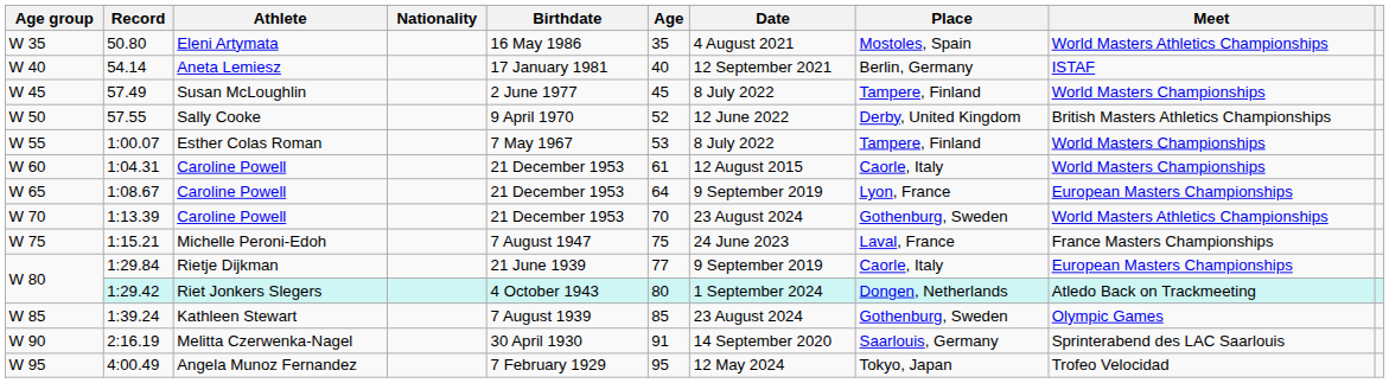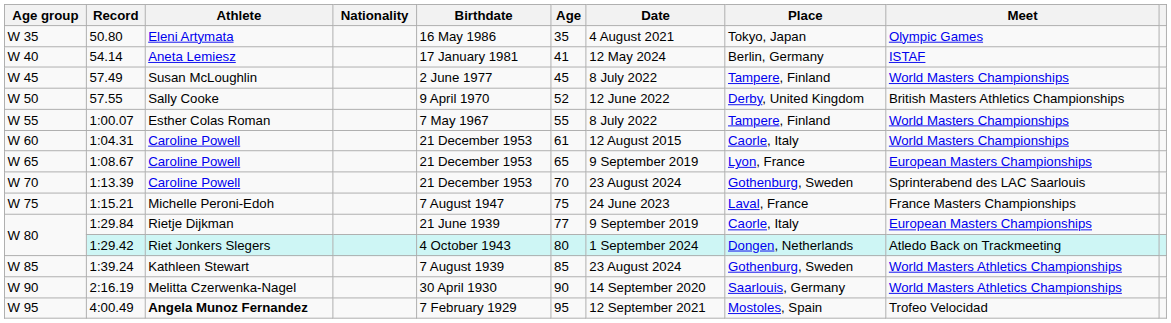50.80 | Place: Mostoles, Spain -> Tokyo, Japan
50.80 | Meet: World Masters Athletics Championships -> Olympic Games
54.14 | Age: 40 -> 41
54.14 | Date: 12 September 2021 -> 12 May 2024
1:00.07 | Age: 53 -> 55
1:08.67 | Age: 64 -> 65
1:13.39 | Meet: World Masters Athletics Championships -> Sprinterabend des LAC Saarlouis
1:39.24 | Meet: Olympic Games -> World Masters Athletics Championships
2:16.19 | Age: 91 -> 90
2:16.19 | Meet: Sprinterabend des LAC Saarlouis -> World Masters Athletics Championships
4:00.49 | Athlete: normal -> bold
4:00.49 | Date: 12 May 2024 -> 12 September 2021
4:00.49 | Place: Tokyo, Japan -> Mostoles, Spain
